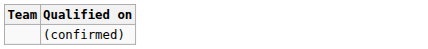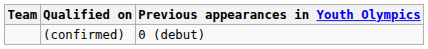+ column: Previous appearances in Youth Olympics | 0 (debut)
